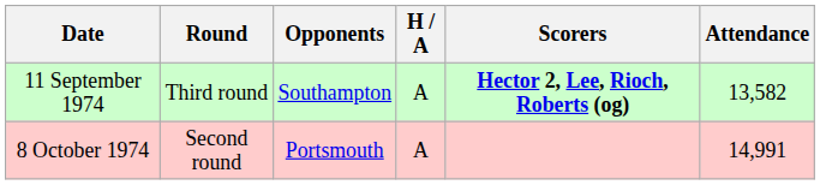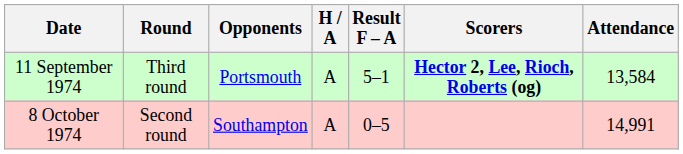+ column: Result F – A | 5–1 | 0–5
11 September 1974 | Opponents: Southampton -> Portsmouth
11 September 1974 | Attendance: 13,582 -> 13,584
8 October 1974 | Opponents: Portsmouth -> Southampton
